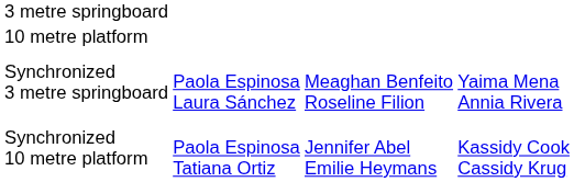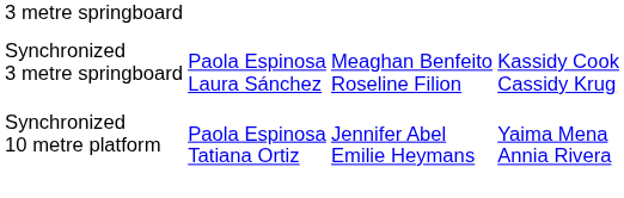- row: 10 metre platform
Synchronized 3 metre springboard | column 4: Yaima Mena Annia Rivera -> Kassidy Cook Cassidy Krug
Synchronized 10 metre platform | column 4: Kassidy Cook Cassidy Krug -> Yaima Mena Annia Rivera
